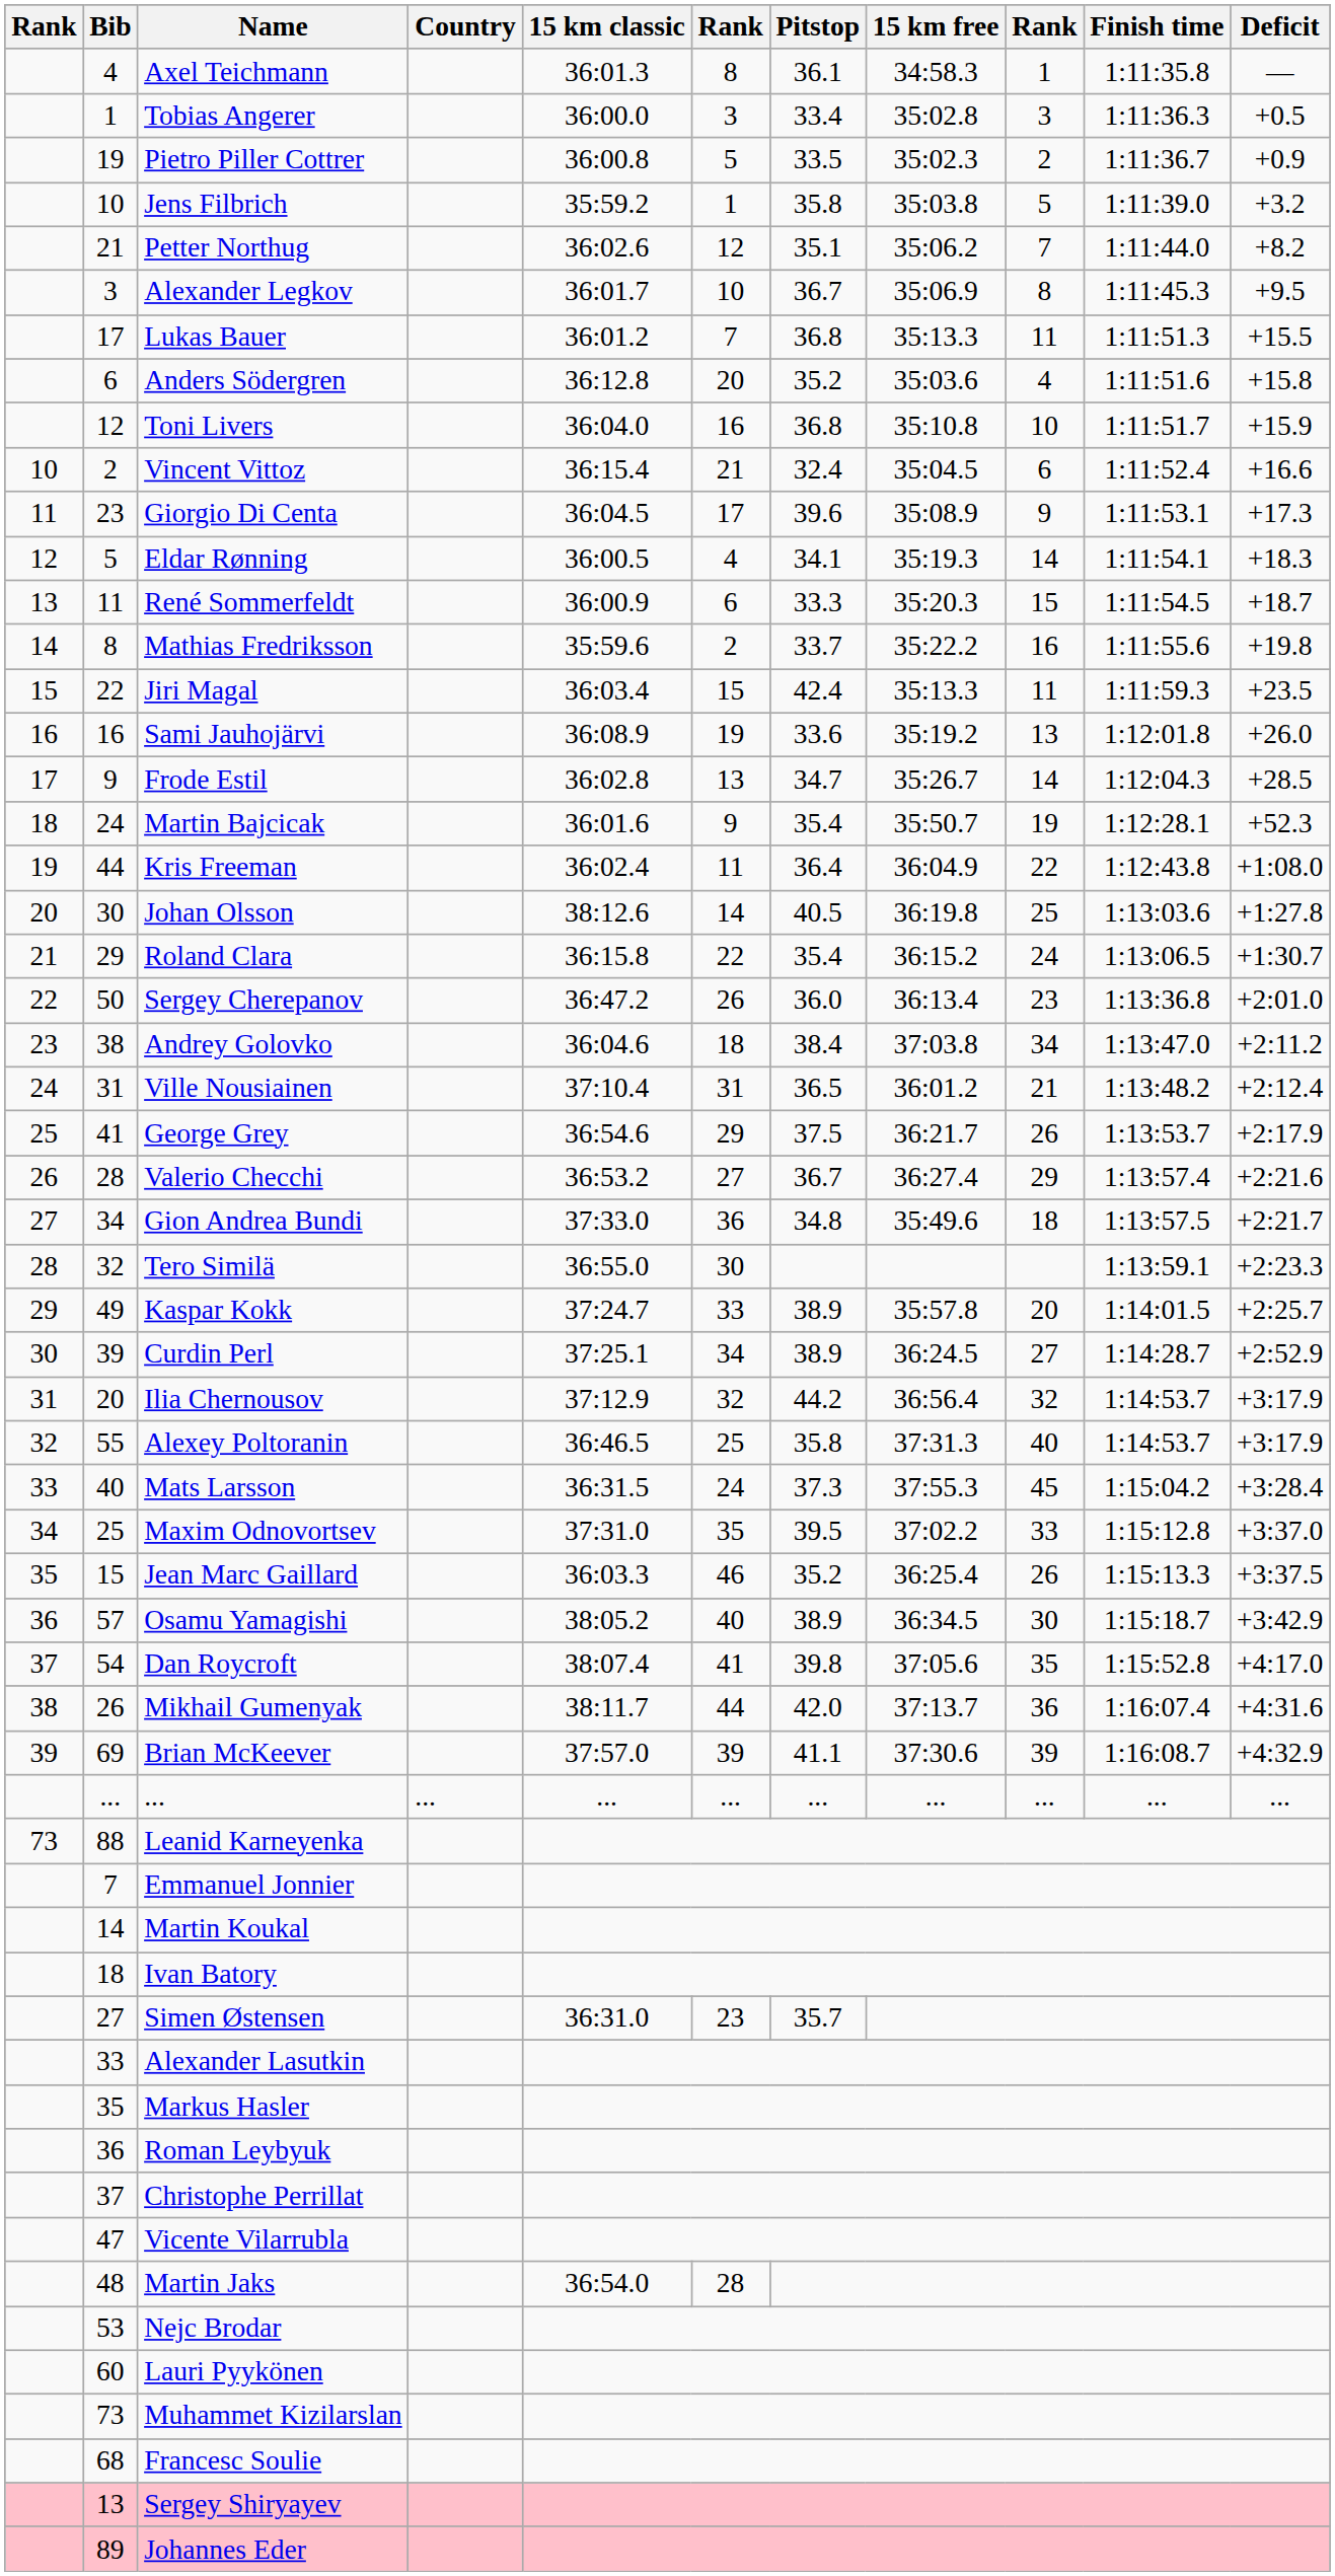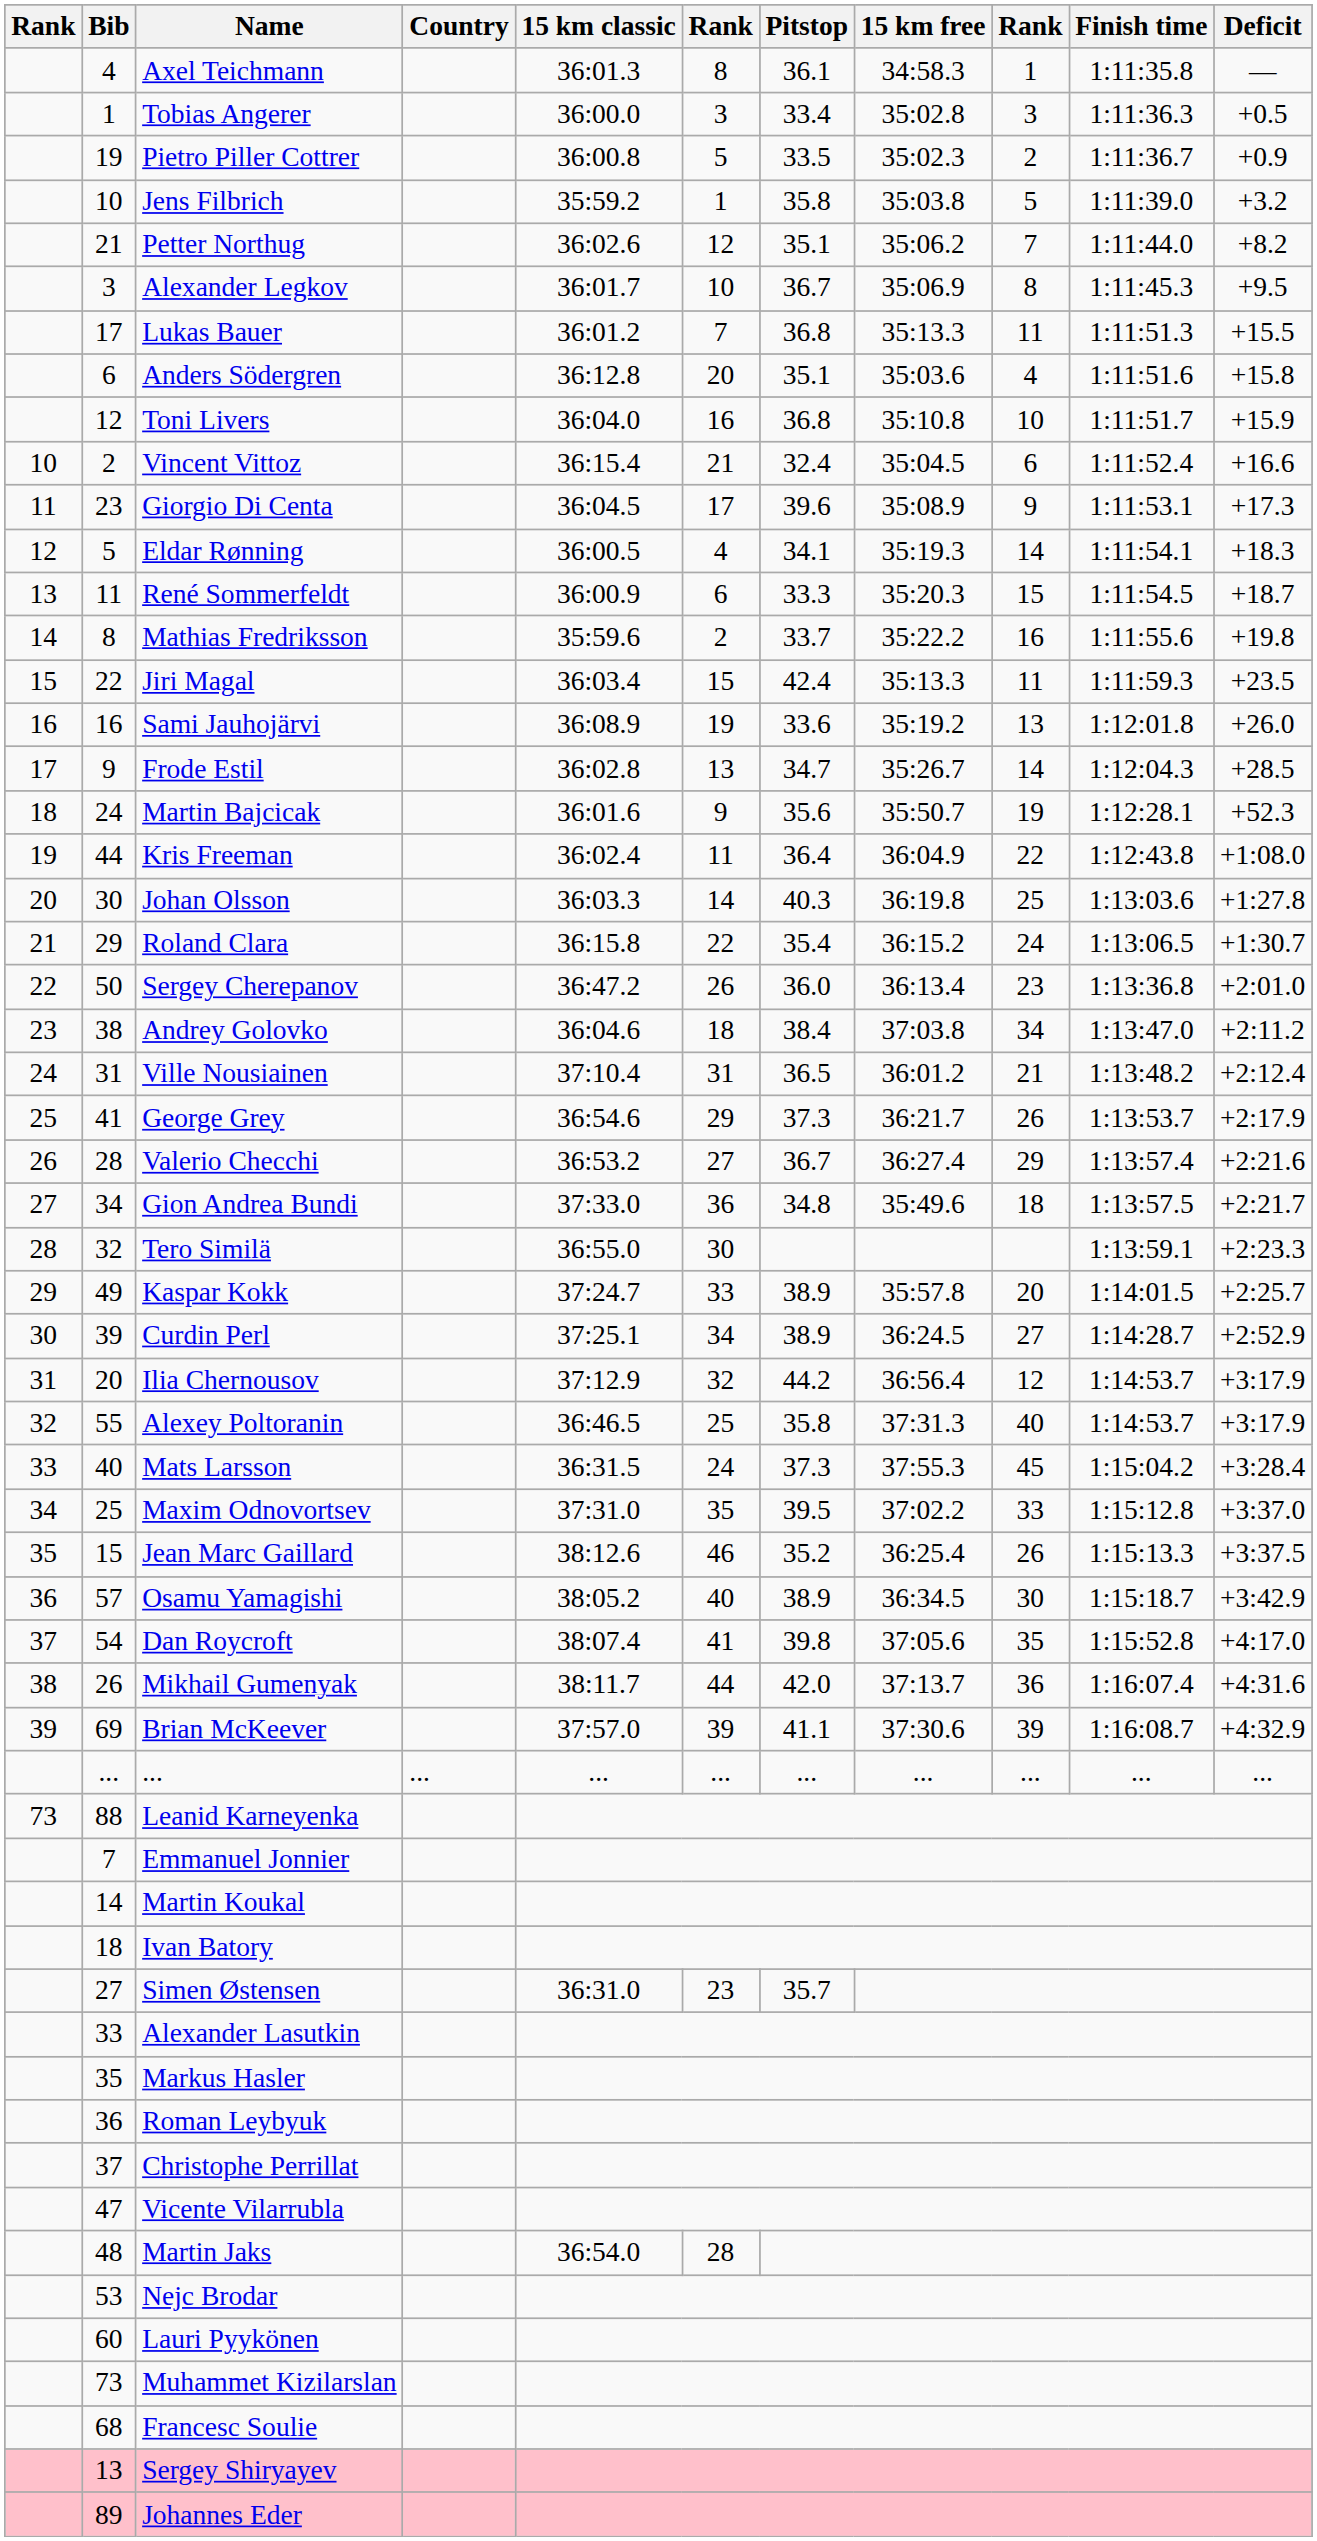Anders Södergren | Pitstop: 35.2 -> 35.1
Martin Bajcicak | Pitstop: 35.4 -> 35.6
Johan Olsson | 15 km classic: 38:12.6 -> 36:03.3
Johan Olsson | Pitstop: 40.5 -> 40.3
George Grey | Pitstop: 37.5 -> 37.3
Ilia Chernousov | column 9: 32 -> 12
Jean Marc Gaillard | 15 km classic: 36:03.3 -> 38:12.6
